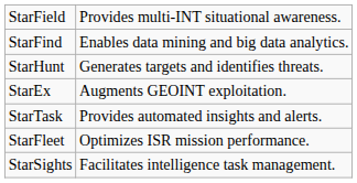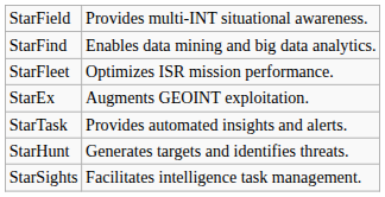rows swapped: StarHunt <-> StarFleet
